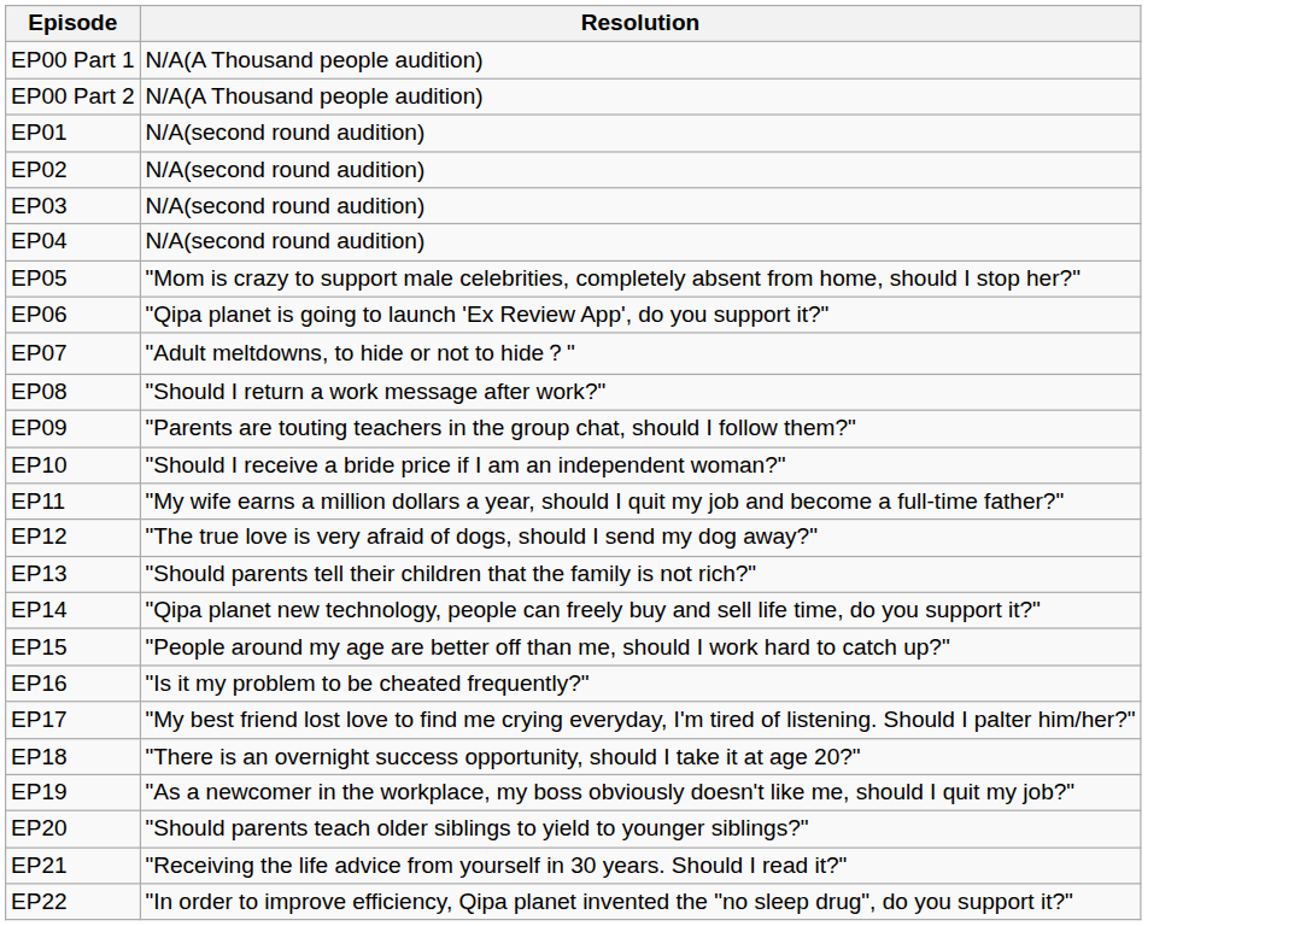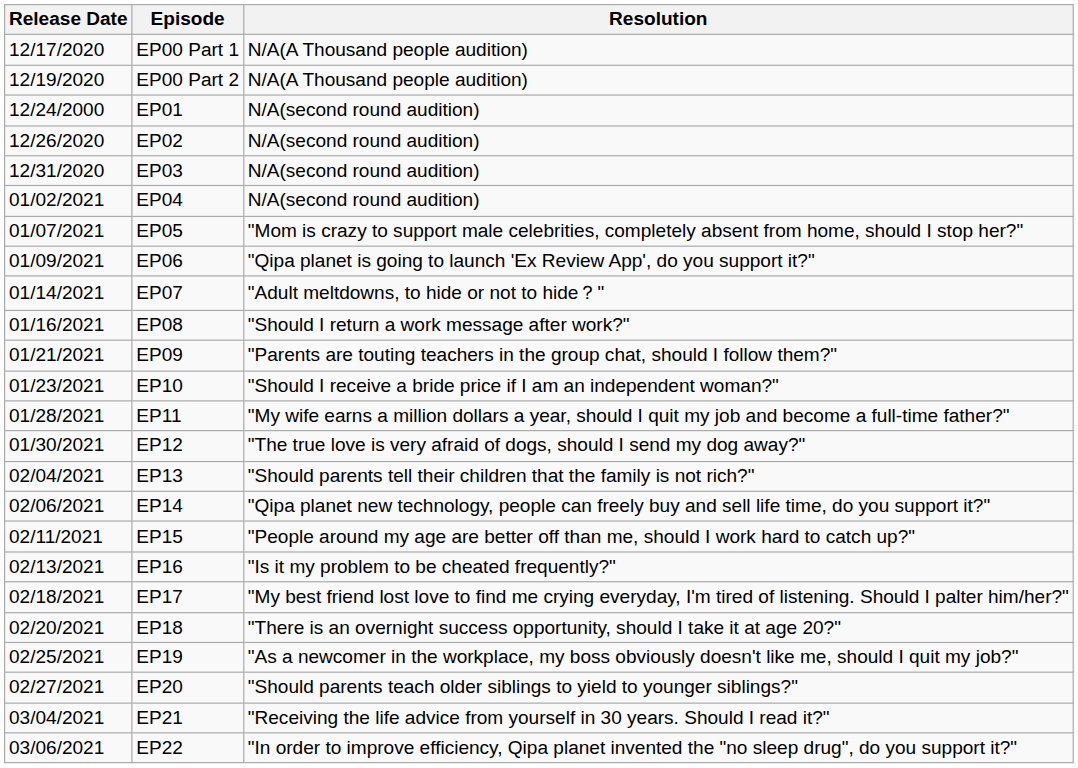+ column: Release Date | 12/17/2020 | 12/19/2020 | 12/24/2000 | 12/26/2020 | 12/31/2020 | 01/02/2021 | 01/07/2021 | 01/09/2021 | 01/14/2021 | 01/16/2021 | 01/21/2021 | 01/23/2021 | 01/28/2021 | 01/30/2021 | 02/04/2021 | 02/06/2021 | 02/11/2021 | 02/13/2021 | 02/18/2021 | 02/20/2021 | 02/25/2021 | 02/27/2021 | 03/04/2021 | 03/06/2021
